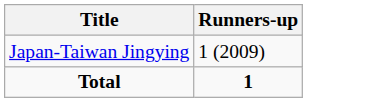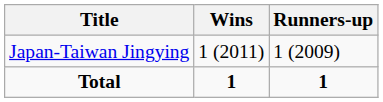+ column: Wins | 1 (2011) | 1
